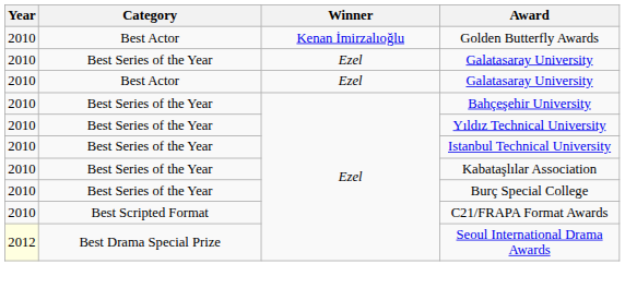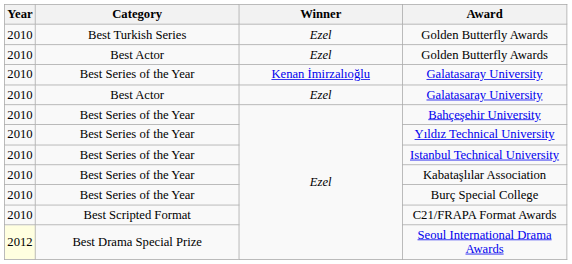+ row: 2010 | Best Turkish Series | Ezel | Golden Butterfly Awards
Best Actor / Golden Butterfly Awards | Winner: Kenan İmirzalıoğlu -> Ezel
Best Series of the Year / Galatasaray University | Winner: Ezel -> Kenan İmirzalıoğlu
